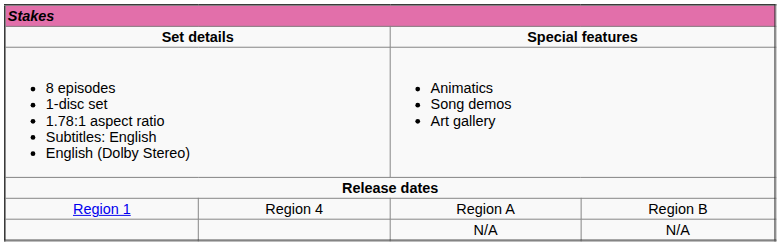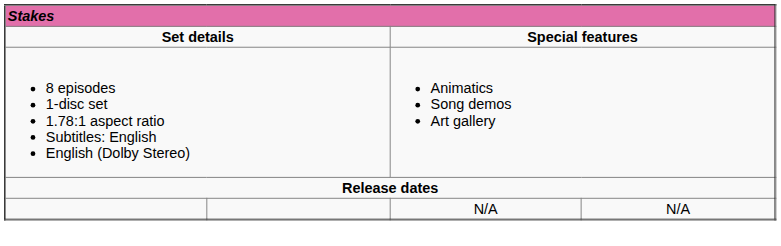- row: Region 1 | Region 4 | Region A | Region B
